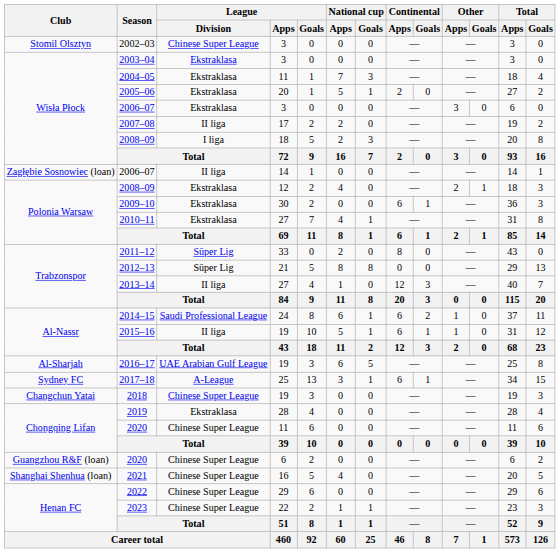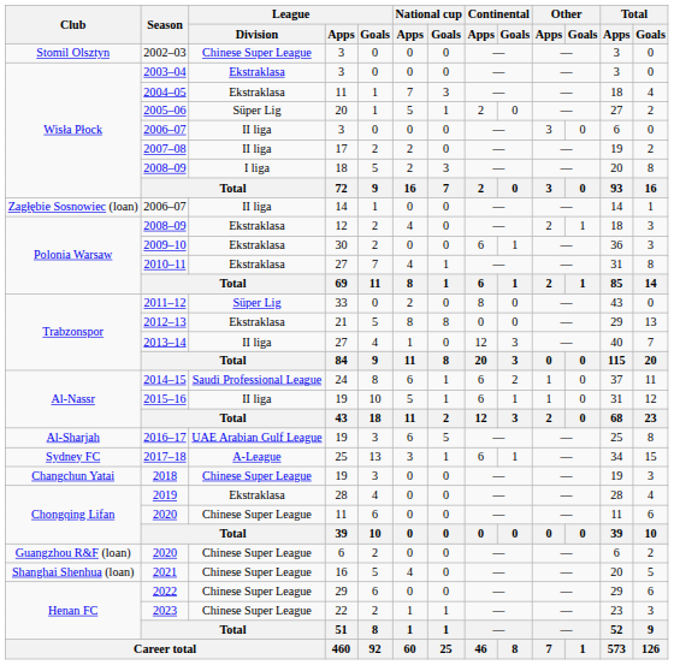2005–06 | League / Division: Ekstraklasa -> Süper Lig
2006–07 / 3 | League / Division: Ekstraklasa -> II liga
2012–13 | League / Division: Süper Lig -> Ekstraklasa
